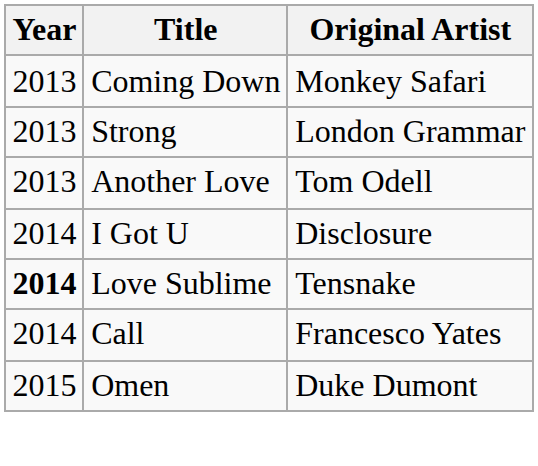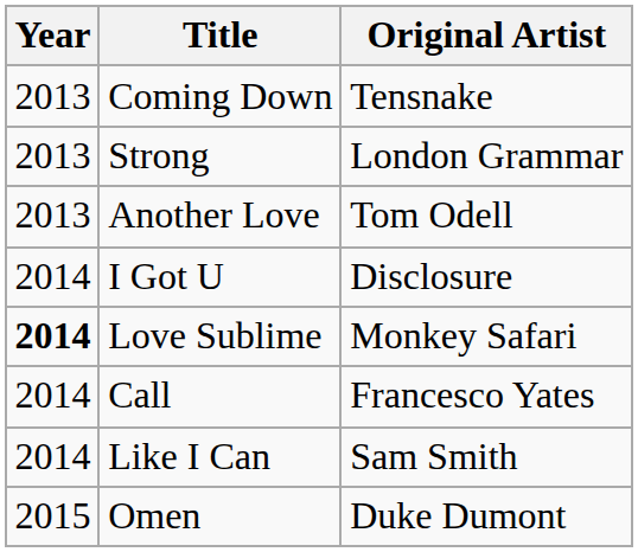Coming Down | Original Artist: Monkey Safari -> Tensnake
Love Sublime | Original Artist: Tensnake -> Monkey Safari
+ row: 2014 | Like I Can | Sam Smith
